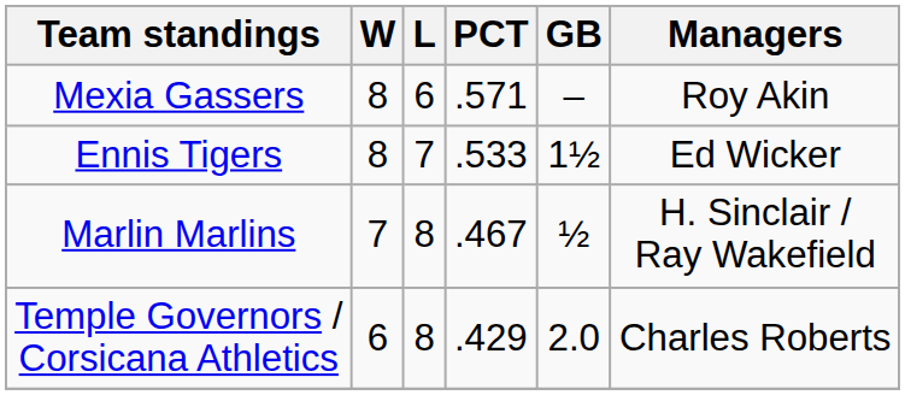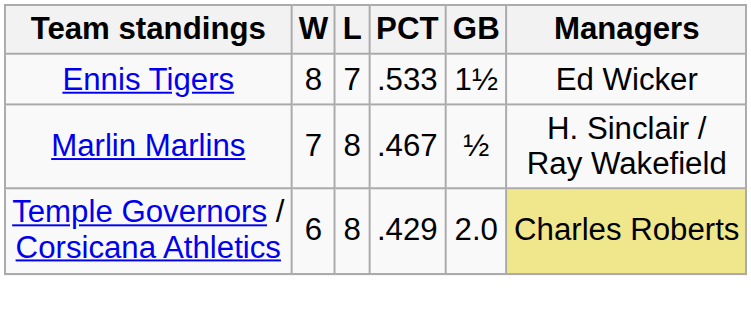- row: Mexia Gassers | 8 | 6 | .571 | – | Roy Akin
Temple Governors / Corsicana Athletics | Managers: no background -> khaki background
